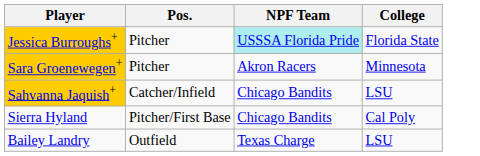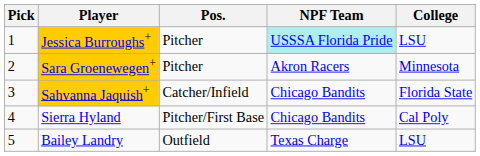+ column: Pick | 1 | 2 | 3 | 4 | 5
Jessica Burroughs+ | College: Florida State -> LSU
Sahvanna Jaquish+ | College: LSU -> Florida State
